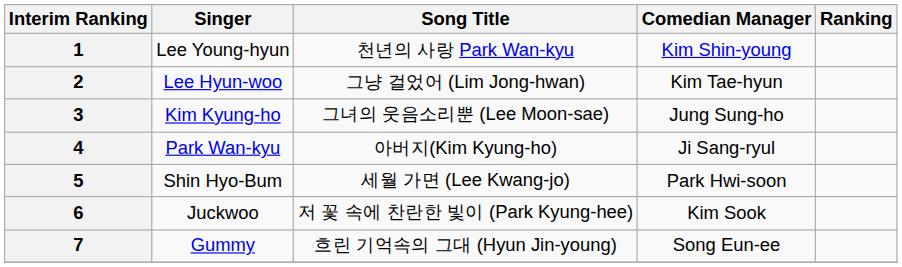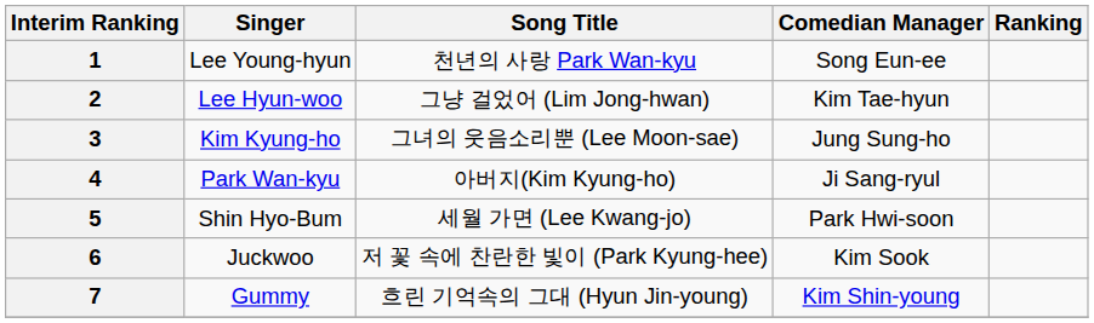1 | Comedian Manager: Kim Shin-young -> Song Eun-ee
7 | Comedian Manager: Song Eun-ee -> Kim Shin-young
